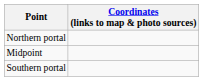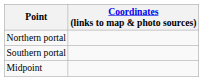rows swapped: Midpoint <-> Southern portal
